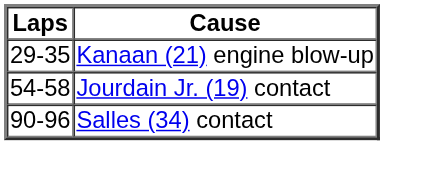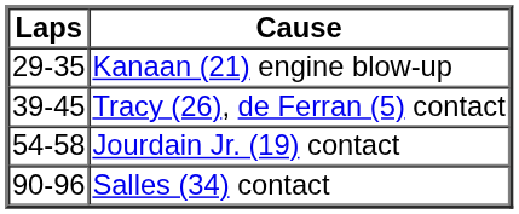+ row: 39-45 | Tracy (26), de Ferran (5) contact
